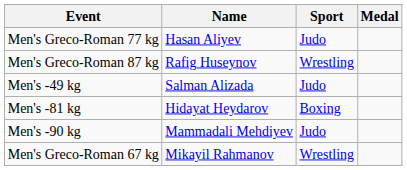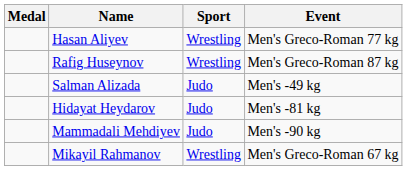columns swapped: Medal <-> Event
Hasan Aliyev | Sport: Judo -> Wrestling
Hidayat Heydarov | Sport: Boxing -> Judo
